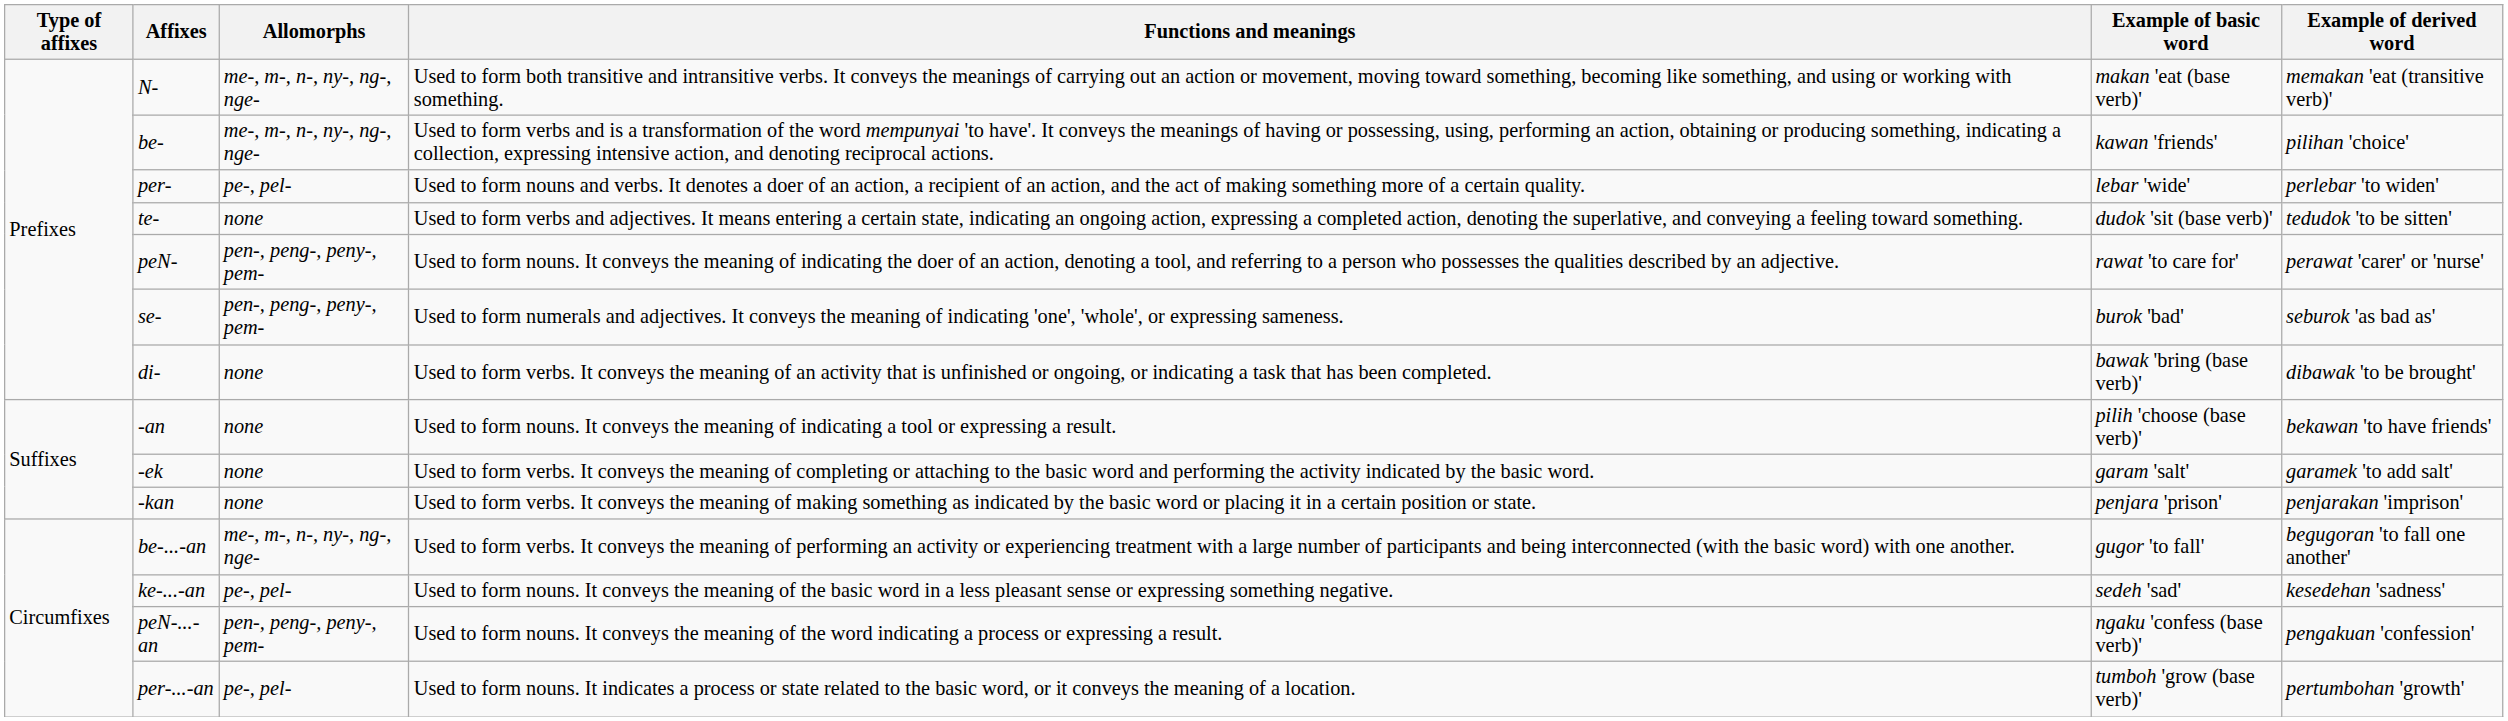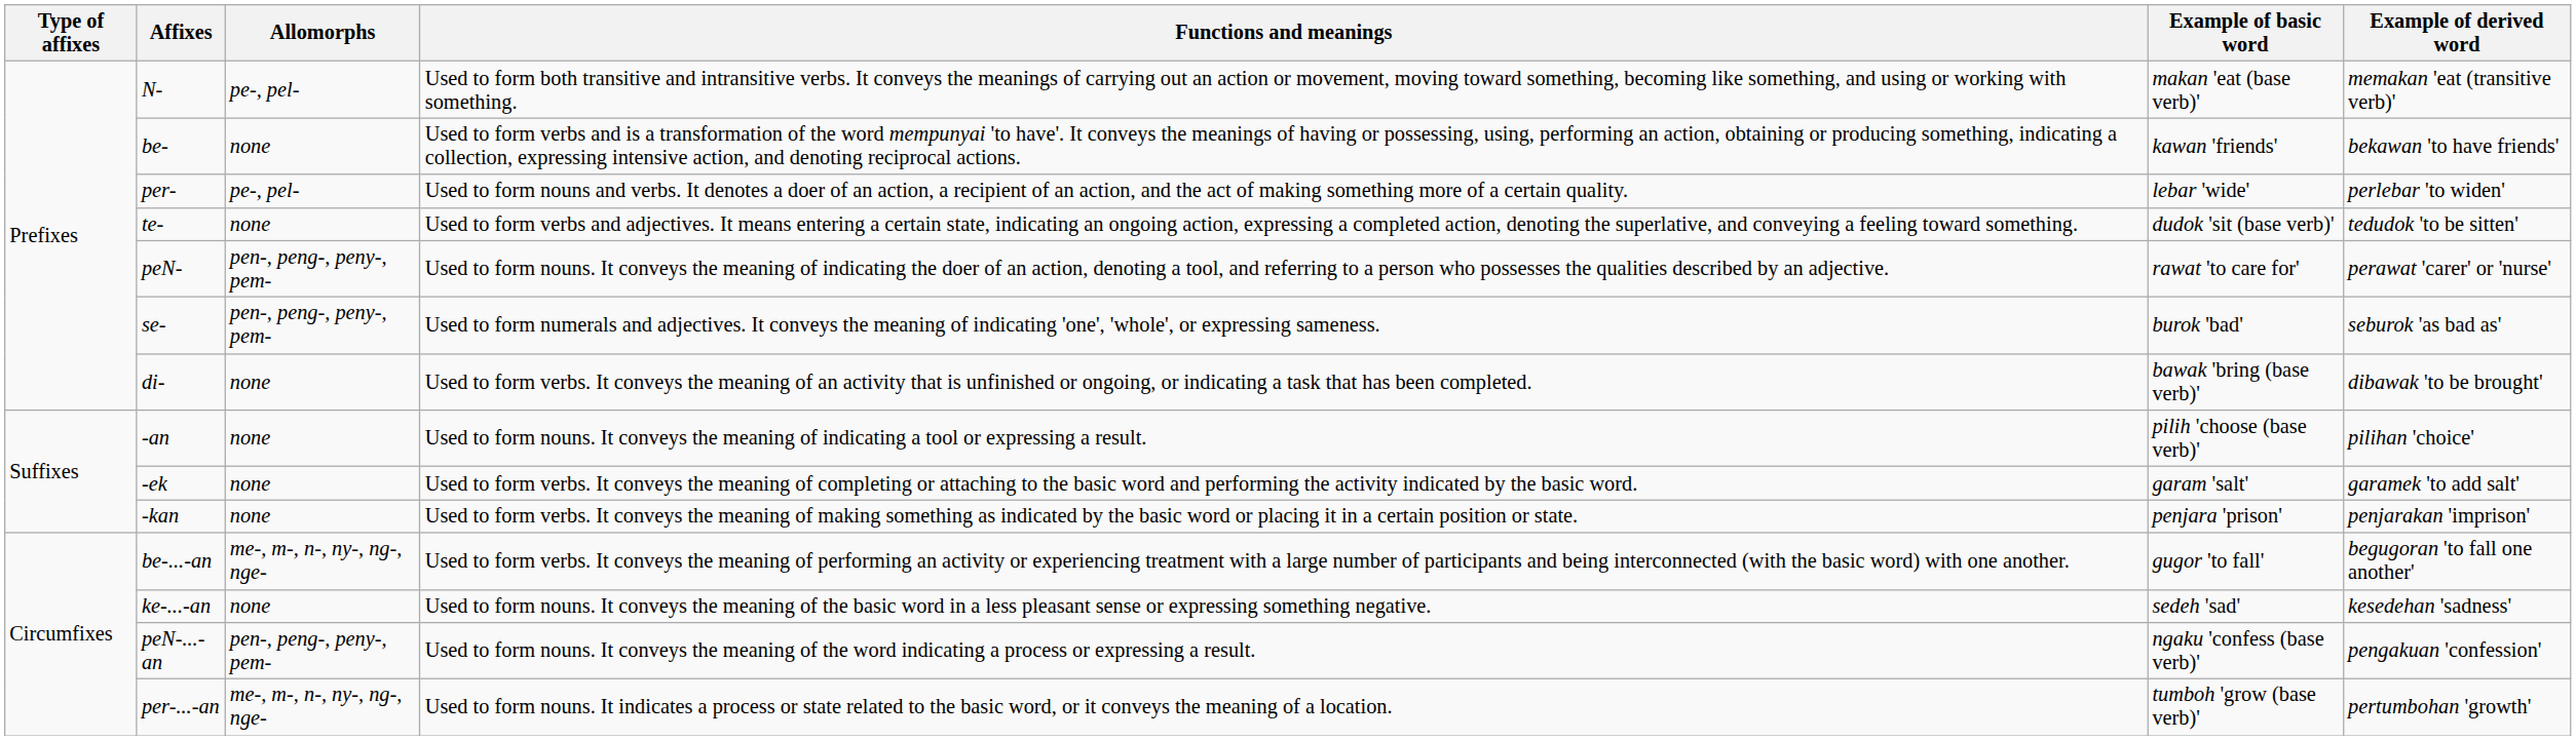N- | Allomorphs: me-, m-, n-, ny-, ng-, nge- -> pe-, pel-
be- | Allomorphs: me-, m-, n-, ny-, ng-, nge- -> none
be- | Example of derived word: pilihan 'choice' -> bekawan 'to have friends'
-an | Example of derived word: bekawan 'to have friends' -> pilihan 'choice'
ke-...-an | Allomorphs: pe-, pel- -> none
per-...-an | Allomorphs: pe-, pel- -> me-, m-, n-, ny-, ng-, nge-
